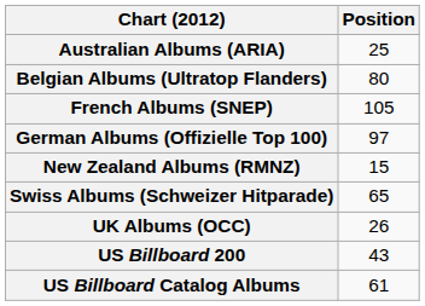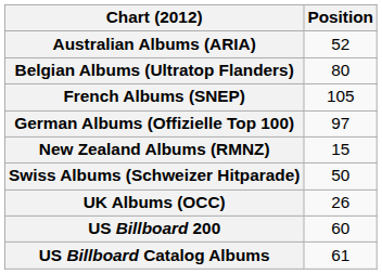Australian Albums (ARIA) | Position: 25 -> 52
Swiss Albums (Schweizer Hitparade) | Position: 65 -> 50
US Billboard 200 | Position: 43 -> 60
